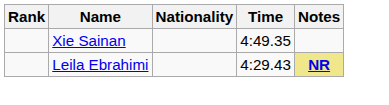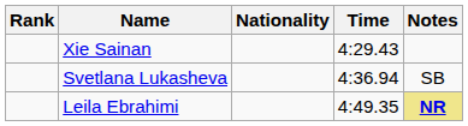Xie Sainan | Time: 4:49.35 -> 4:29.43
+ row: Svetlana Lukasheva | 4:36.94 | SB
Leila Ebrahimi | Time: 4:29.43 -> 4:49.35
